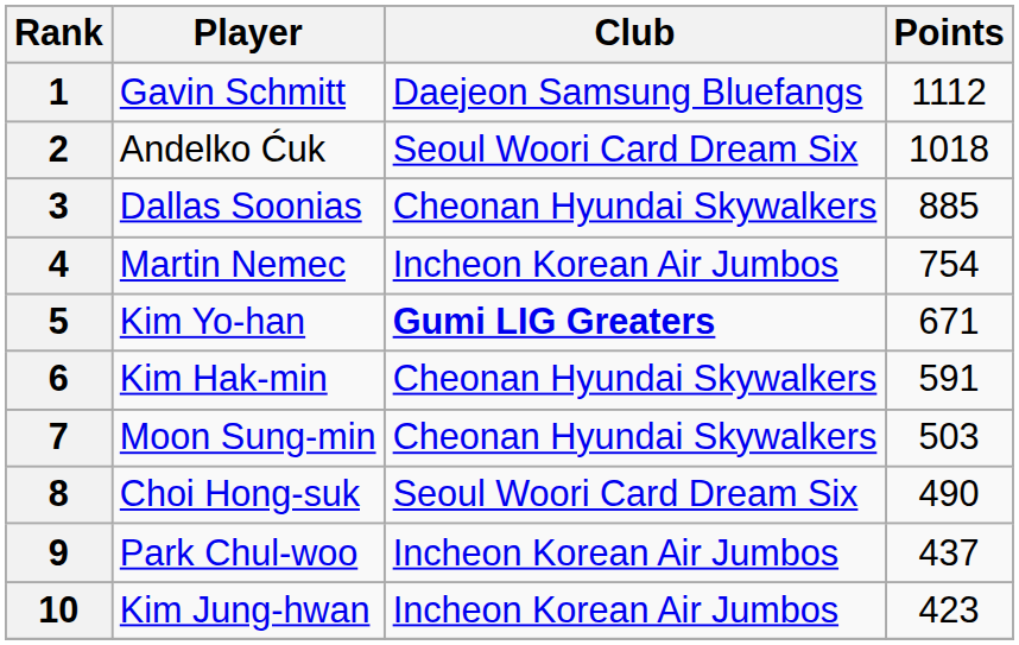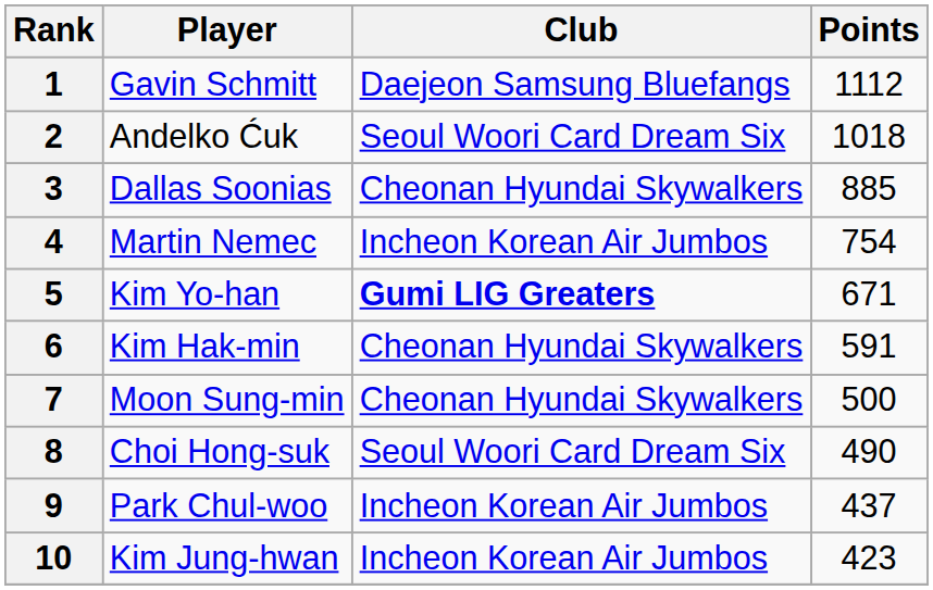7 | Points: 503 -> 500
